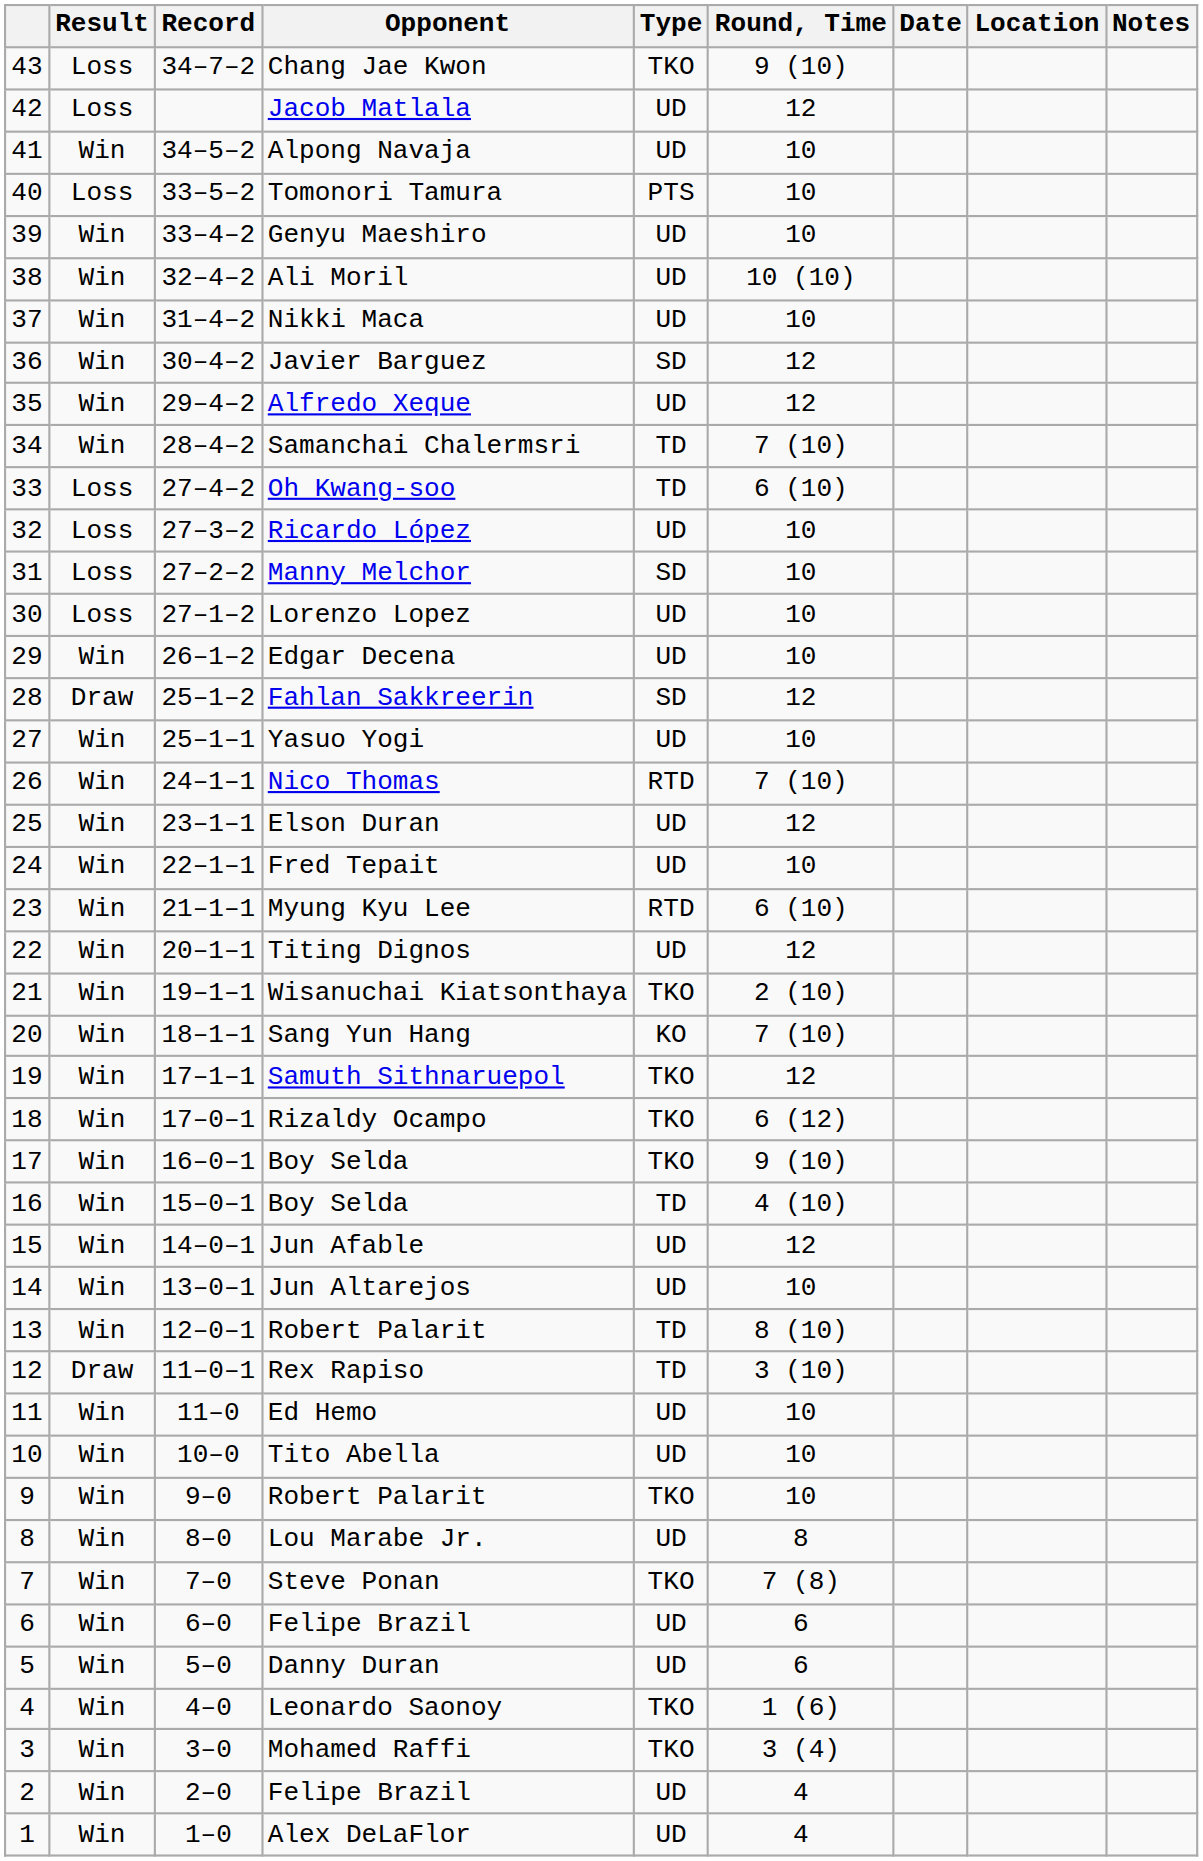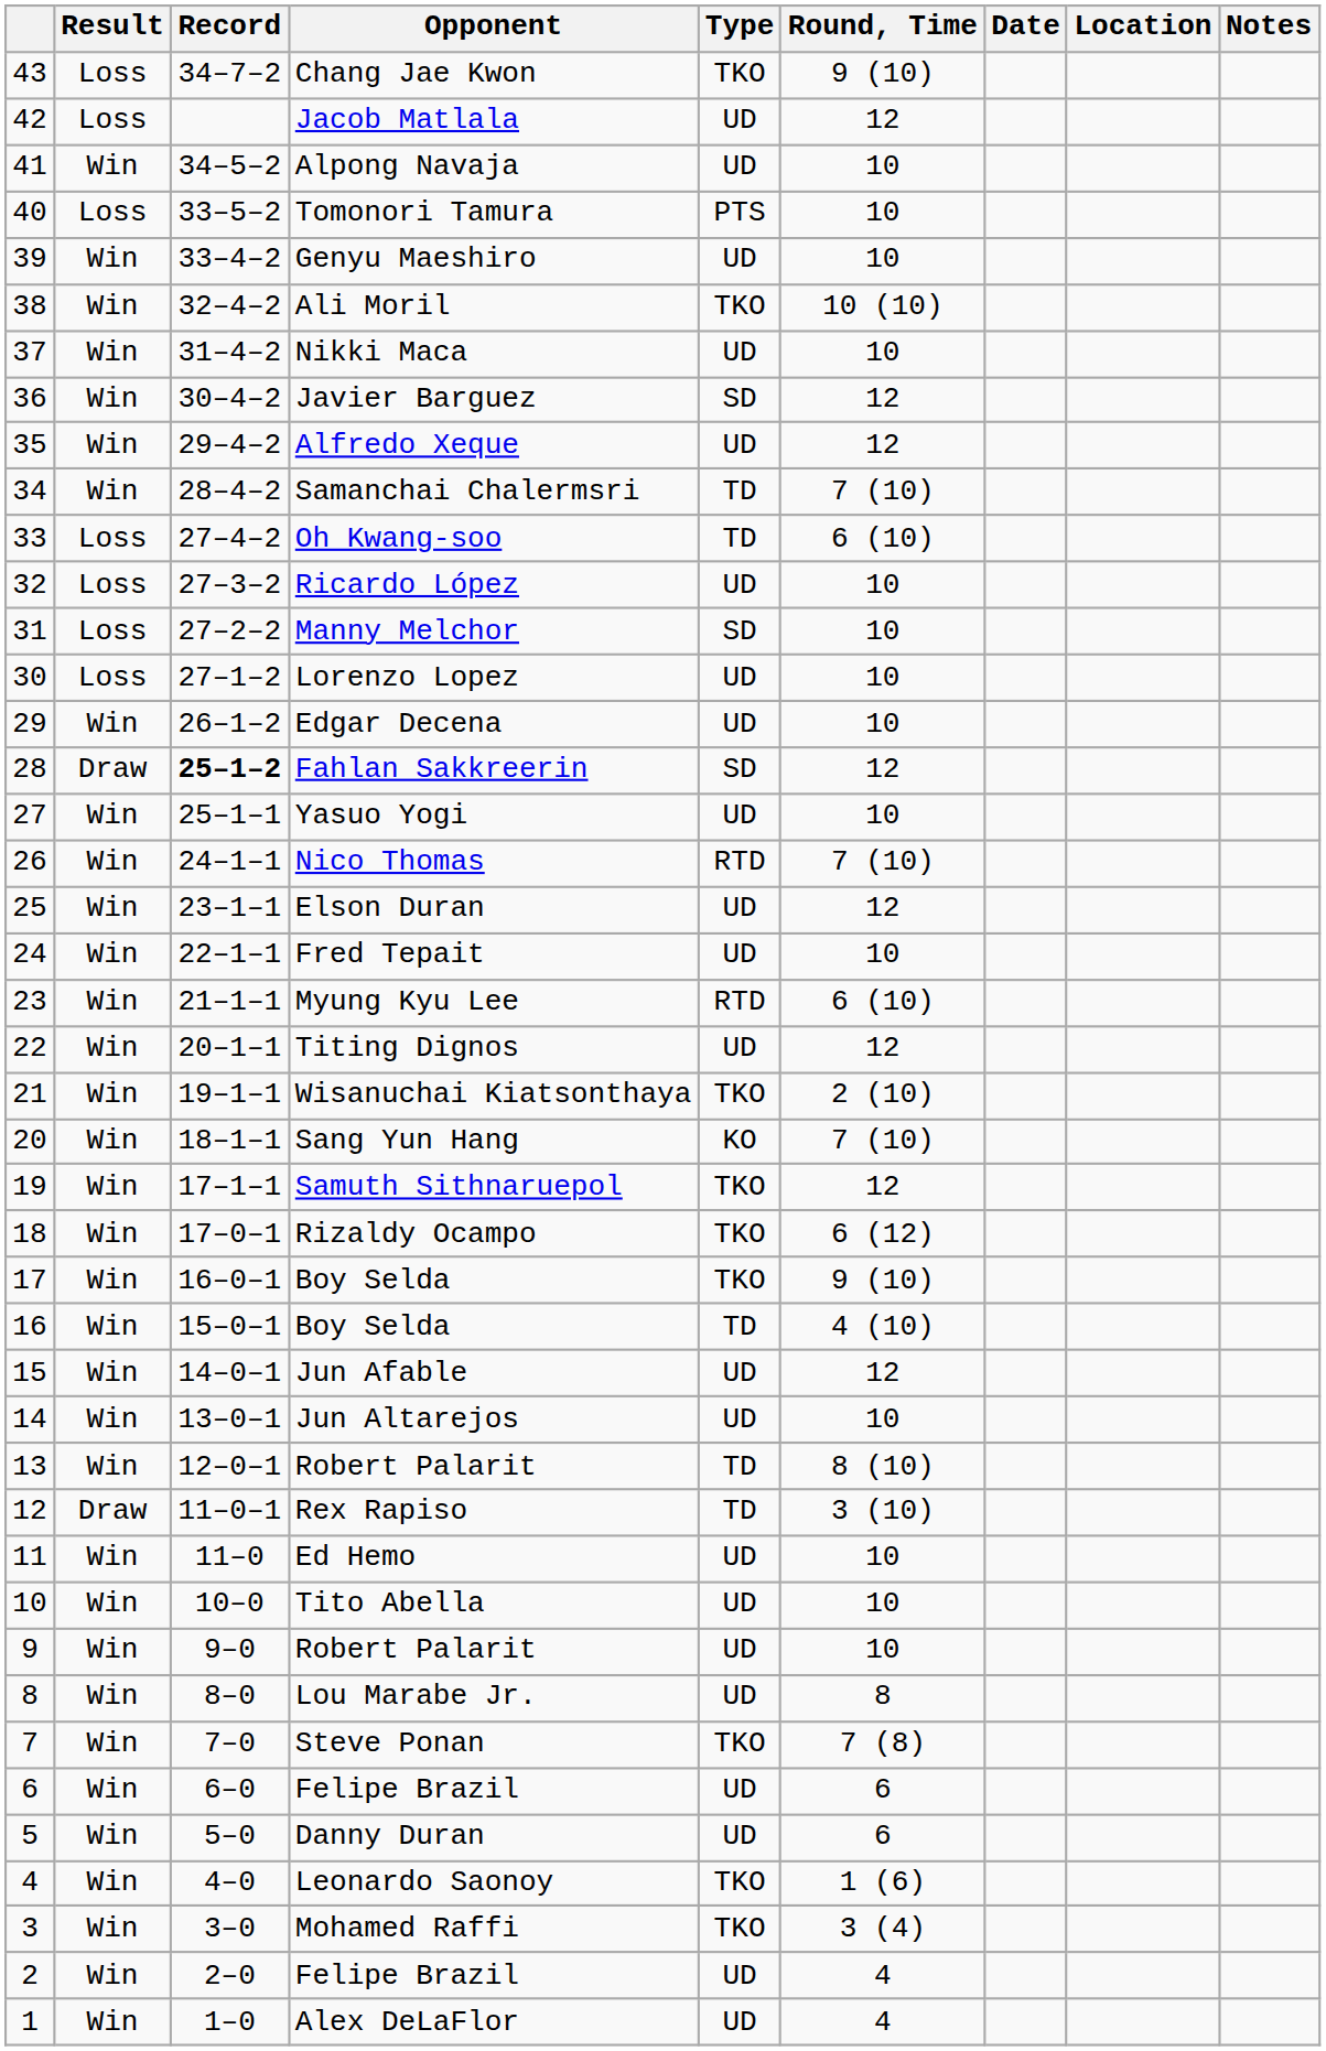Ali Moril | Type: UD -> TKO
Fahlan Sakkreerin | Record: normal -> bold
9 / Robert Palarit | Type: TKO -> UD
